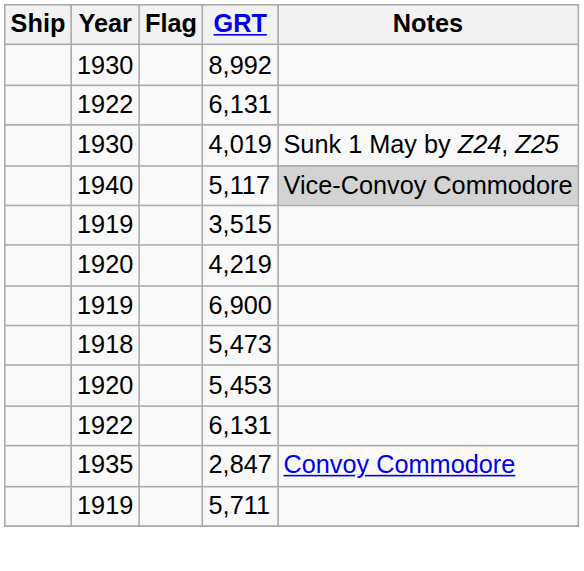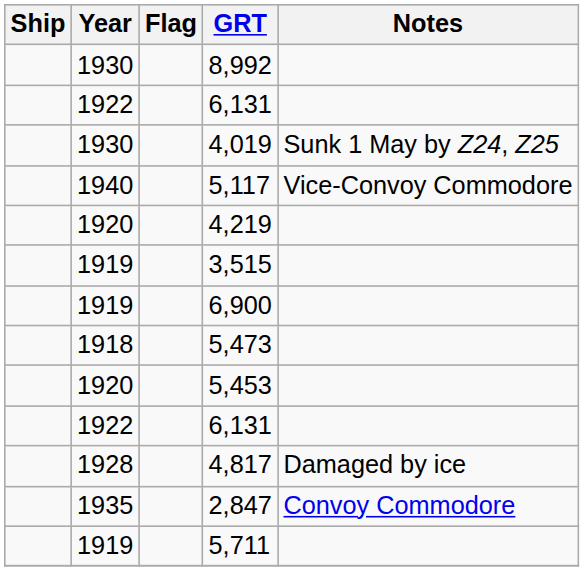5,117 | Notes: lightgrey background -> no background
rows swapped: 3,515 <-> 4,219
+ row: 1928 | 4,817 | Damaged by ice
